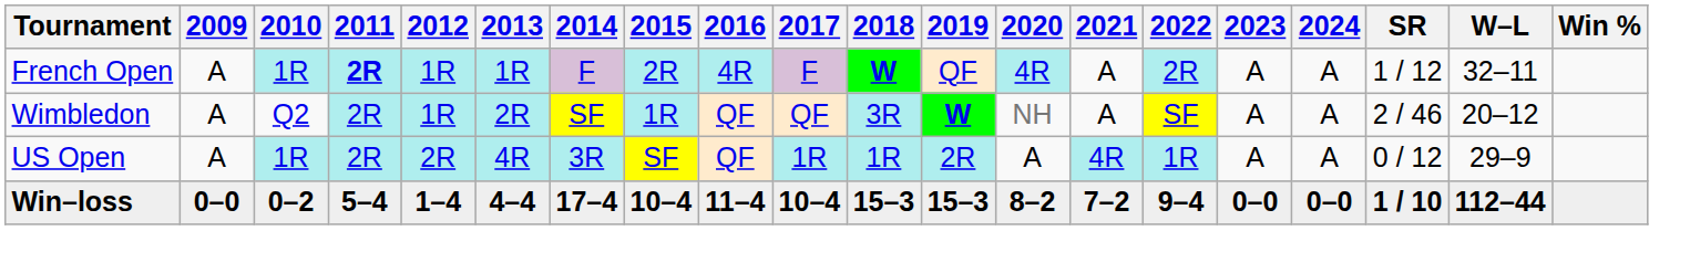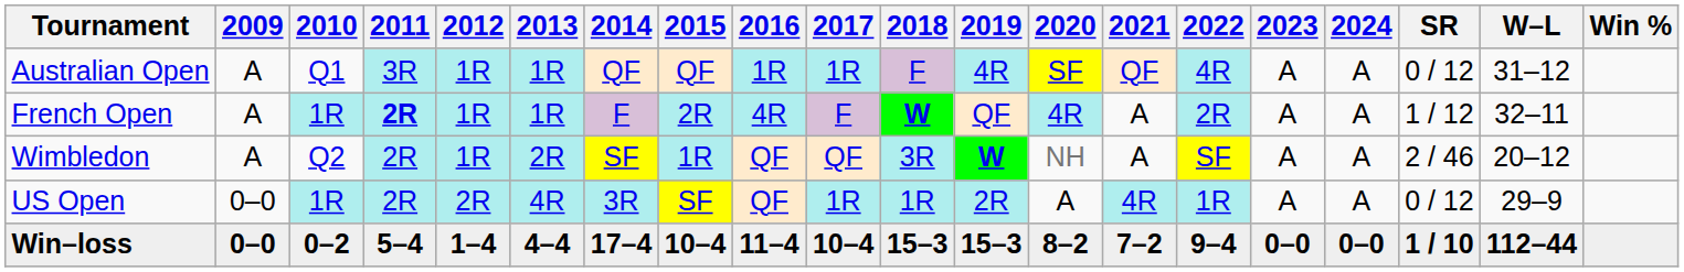+ row: Australian Open | A | Q1 | 3R | 1R | 1R | QF | QF | 1R | 1R | F | 4R | SF | QF | 4R | A | A | 0 / 12 | 31–12
US Open | 2009: A -> 0–0
